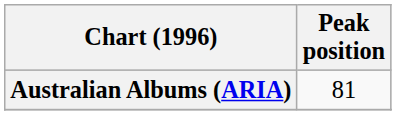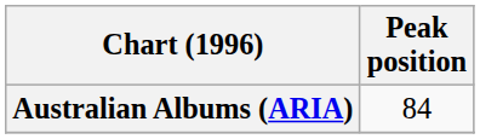Australian Albums (ARIA) | Peak position: 81 -> 84
